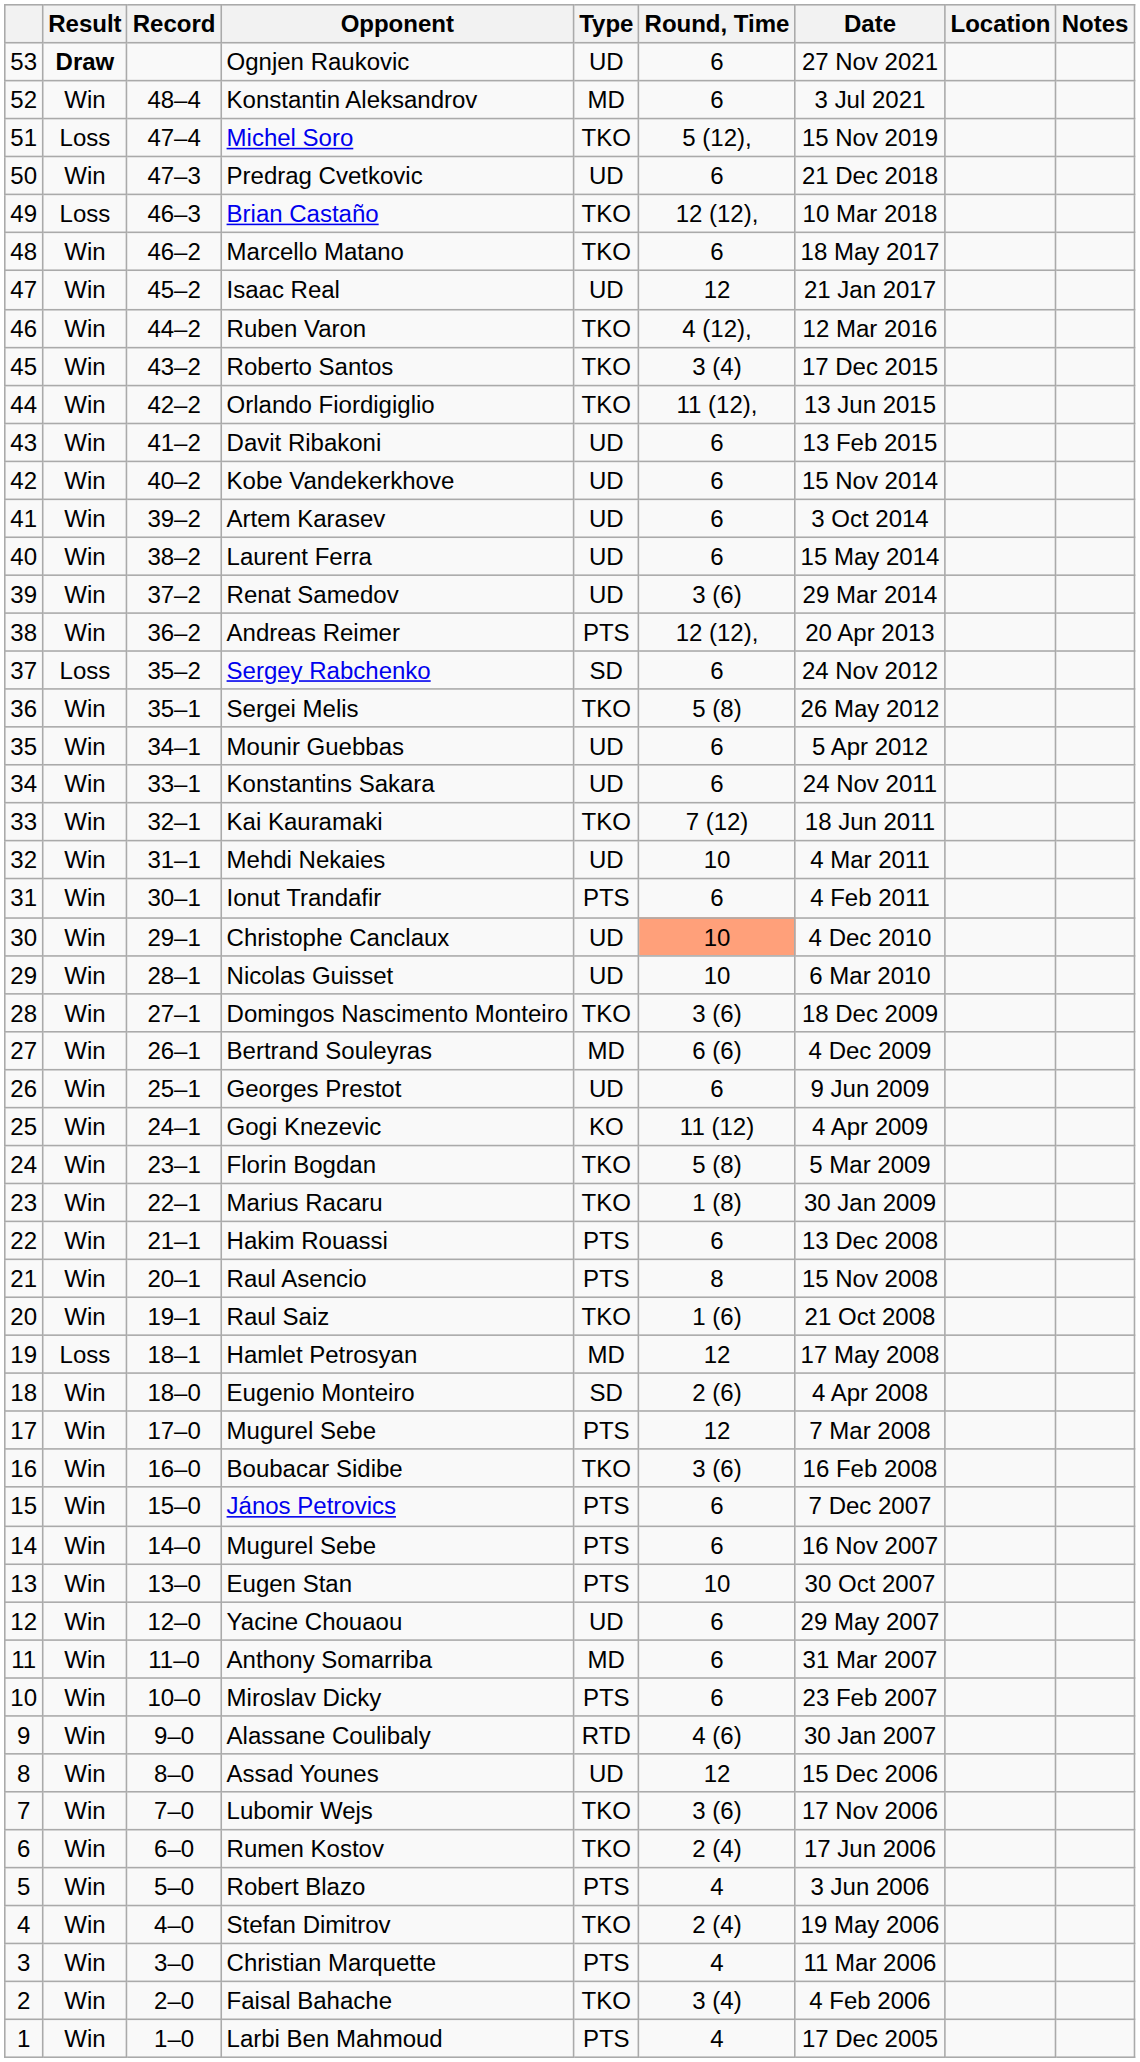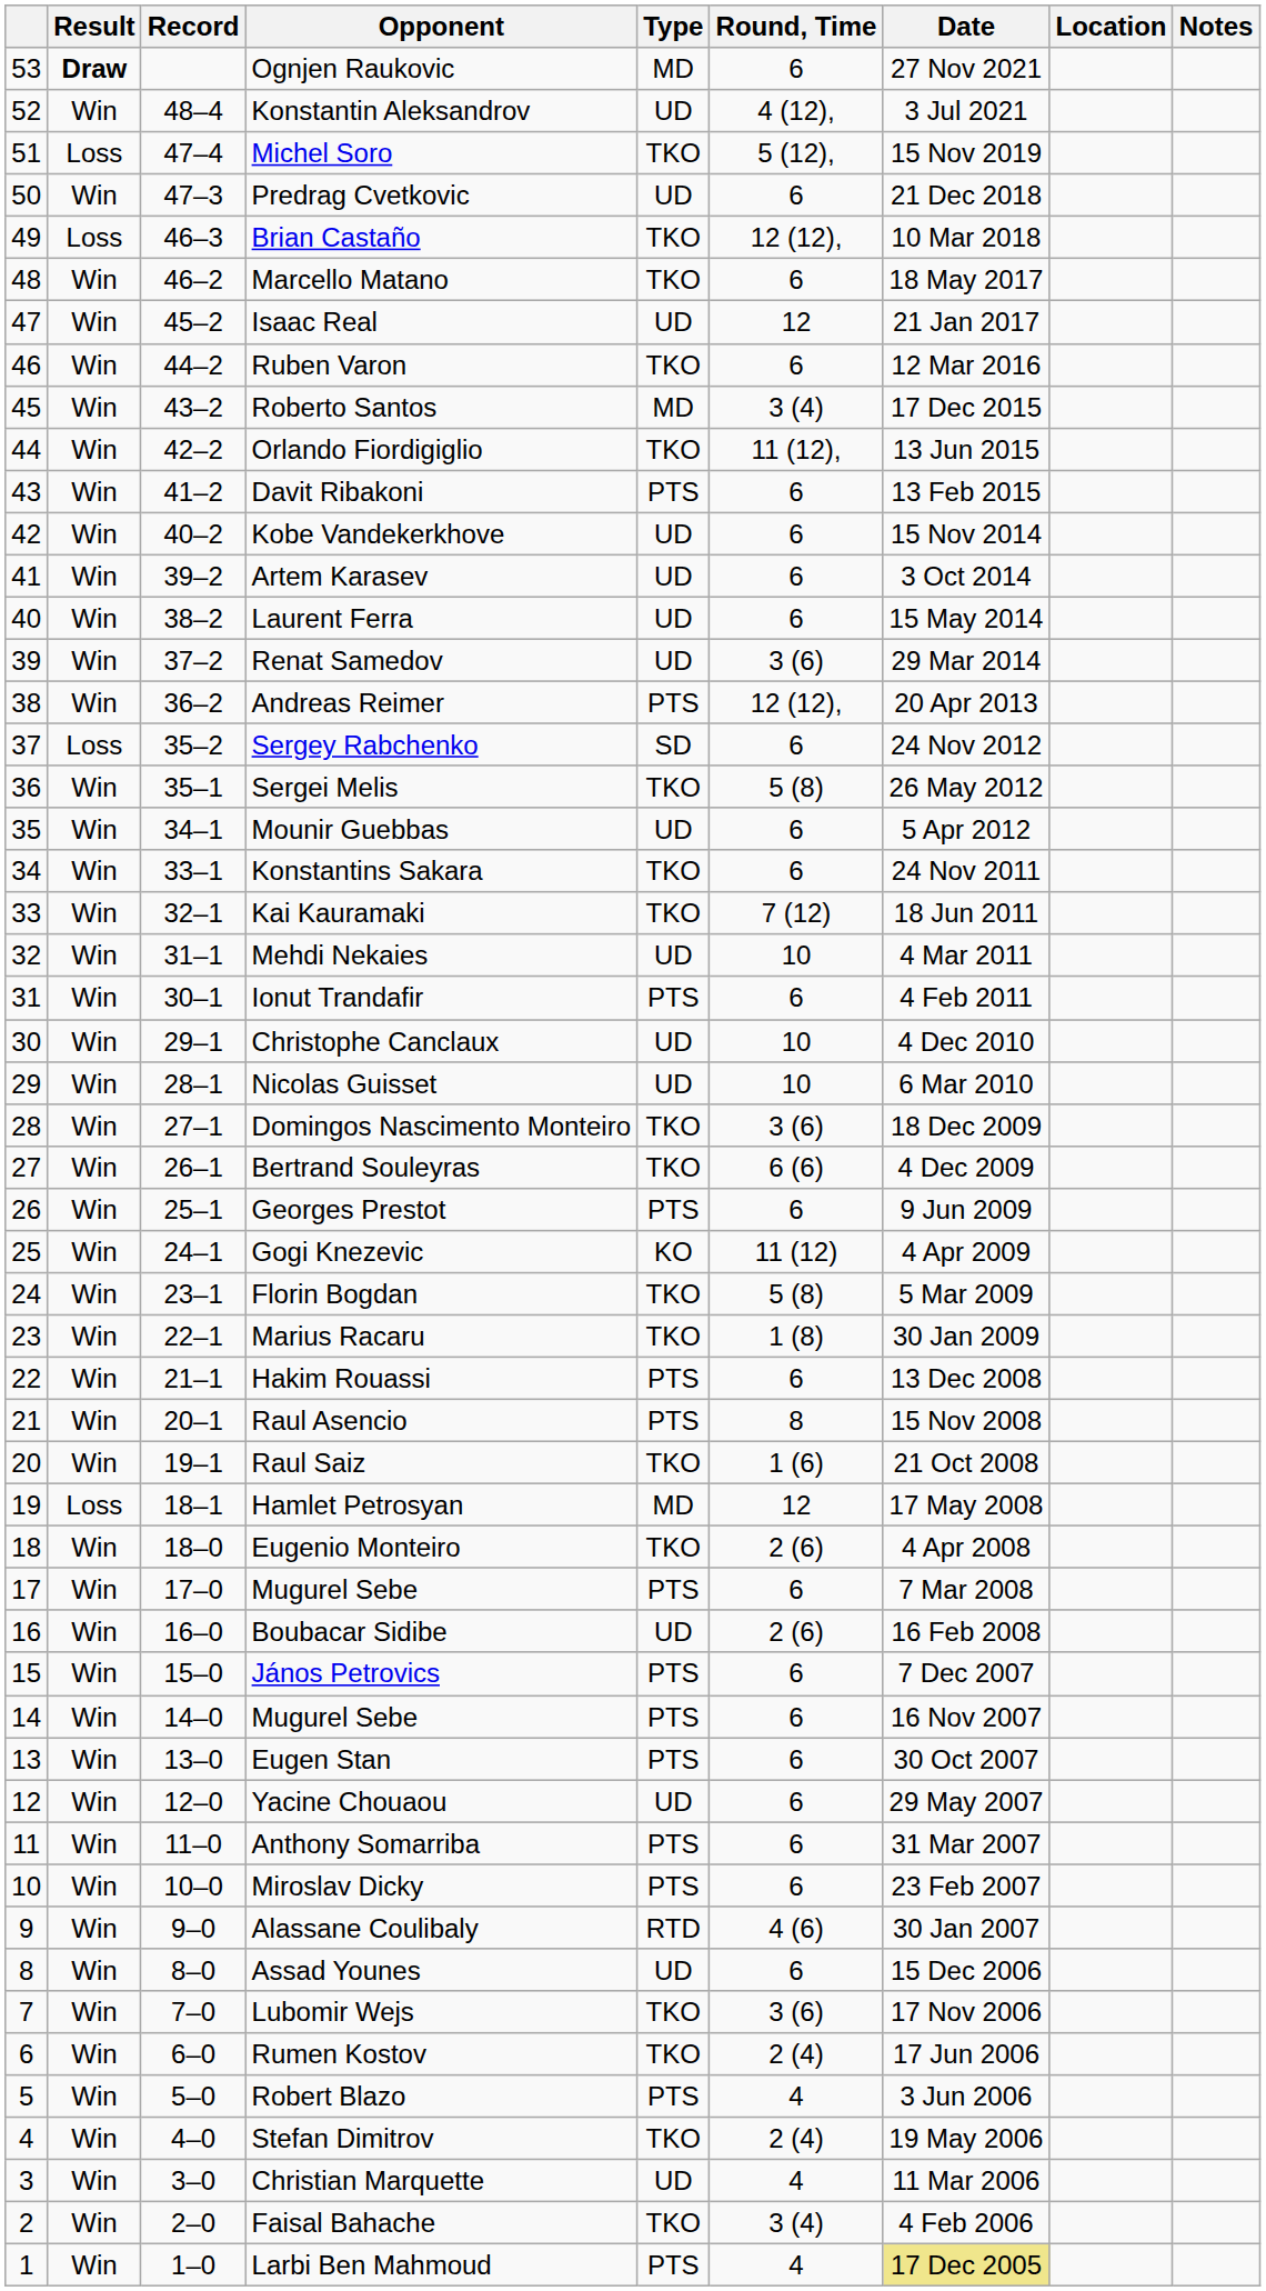Ognjen Raukovic | Type: UD -> MD
Konstantin Aleksandrov | Type: MD -> UD
Konstantin Aleksandrov | Round, Time: 6 -> 4 (12),
Ruben Varon | Round, Time: 4 (12), -> 6
Roberto Santos | Type: TKO -> MD
Davit Ribakoni | Type: UD -> PTS
Konstantins Sakara | Type: UD -> TKO
Christophe Canclaux | Round, Time: lightsalmon background -> no background
Bertrand Souleyras | Type: MD -> TKO
Georges Prestot | Type: UD -> PTS
Eugenio Monteiro | Type: SD -> TKO
17 / Mugurel Sebe | Round, Time: 12 -> 6
Boubacar Sidibe | Type: TKO -> UD
Boubacar Sidibe | Round, Time: 3 (6) -> 2 (6)
Eugen Stan | Round, Time: 10 -> 6
Anthony Somarriba | Type: MD -> PTS
Assad Younes | Round, Time: 12 -> 6
Christian Marquette | Type: PTS -> UD
Larbi Ben Mahmoud | Date: no background -> khaki background
